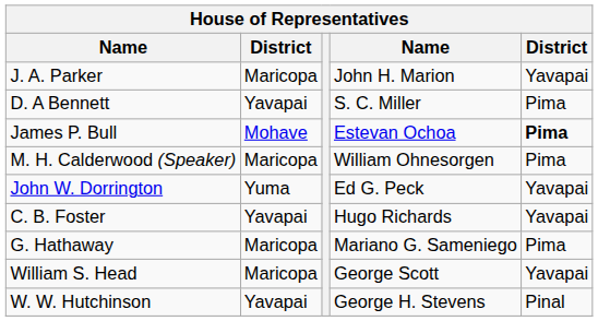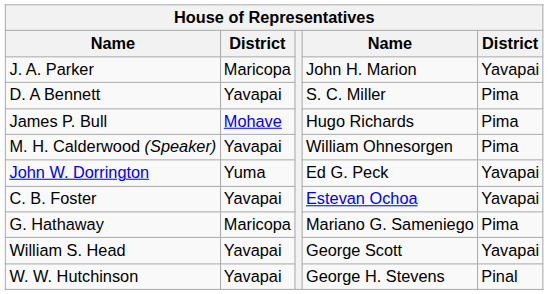James P. Bull | column 4: Estevan Ochoa -> Hugo Richards
James P. Bull | column 5: bold -> normal
M. H. Calderwood (Speaker) | column 2: Maricopa -> Yavapai
C. B. Foster | column 4: Hugo Richards -> Estevan Ochoa
William S. Head | column 2: Maricopa -> Yavapai
